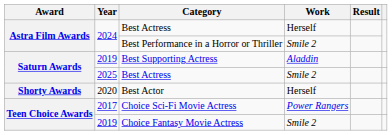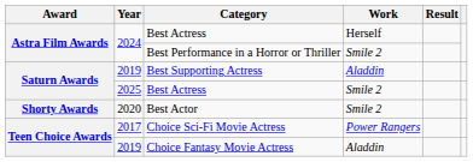Best Actor | Work: Herself -> Smile 2
Choice Fantasy Movie Actress | Work: Smile 2 -> Aladdin
